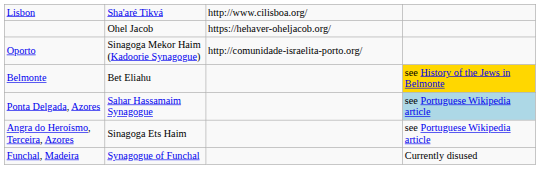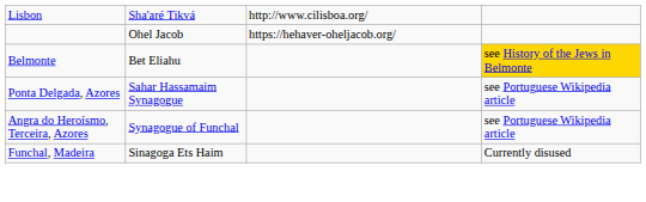- row: Oporto | Sinagoga Mekor Haim (Kadoorie Synagogue) | http://comunidade-israelita-porto.org/
Ponta Delgada, Azores | column 4: lightblue background -> no background
Angra do Heroísmo, Terceira, Azores | column 2: Sinagoga Ets Haim -> Synagogue of Funchal
Funchal, Madeira | column 2: Synagogue of Funchal -> Sinagoga Ets Haim
